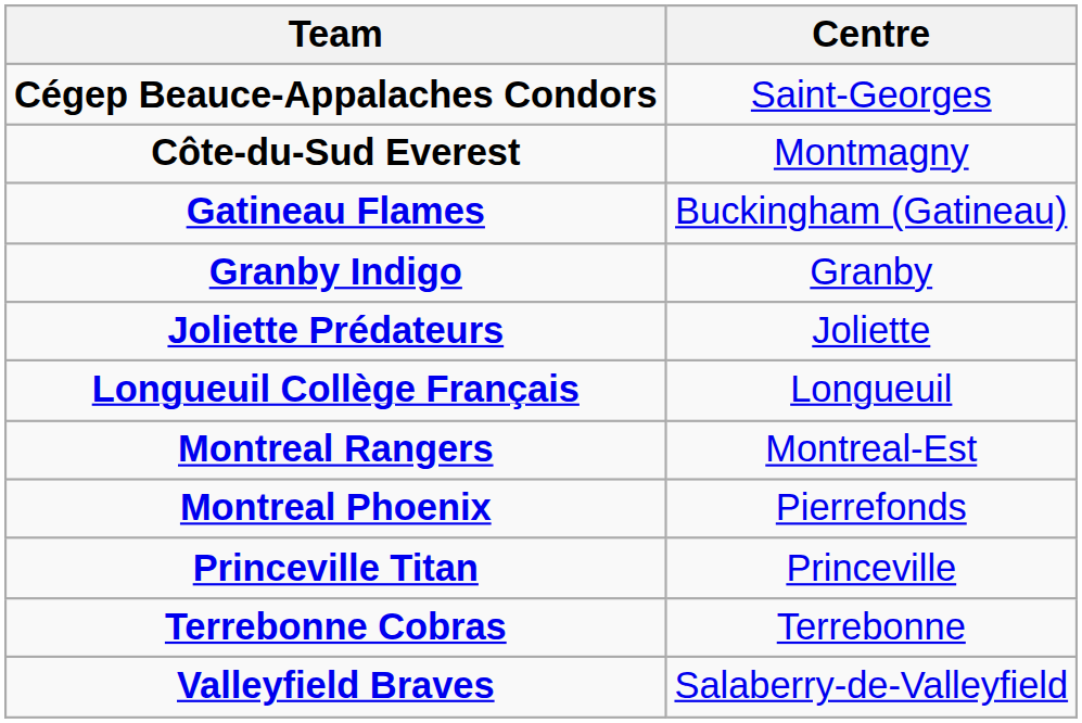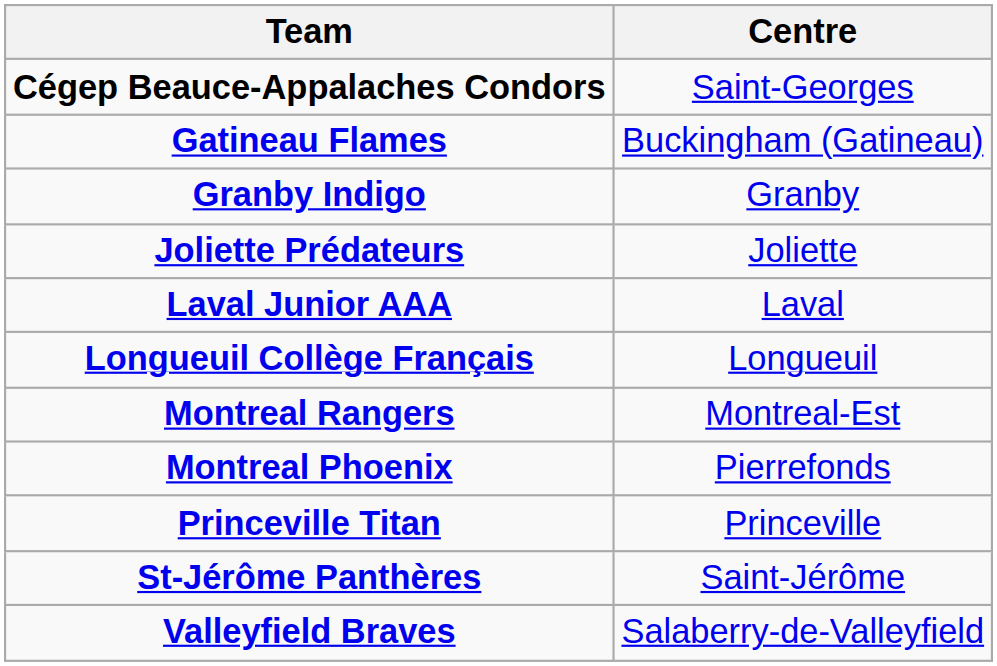- row: Côte-du-Sud Everest | Montmagny
+ row: Laval Junior AAA | Laval
+ row: St-Jérôme Panthères | Saint-Jérôme
- row: Terrebonne Cobras | Terrebonne
